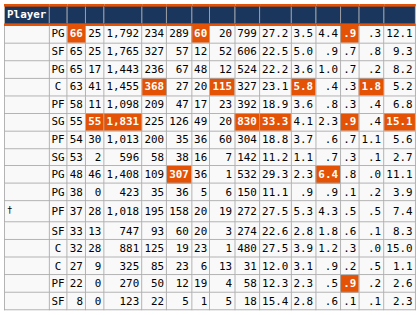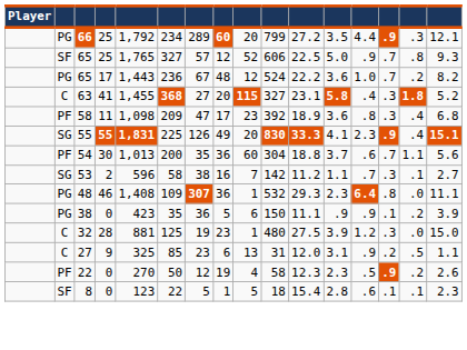- row: † | PF | 37 | 28 | 1,018 | 195 | 158 | 20 | 19 | 272 | 27.5 | 5.3 | 4.3 | .5 | .5 | 7.4
- row: SF | 33 | 13 | 747 | 93 | 60 | 20 | 3 | 274 | 22.6 | 2.8 | 1.8 | .6 | .1 | 8.3
